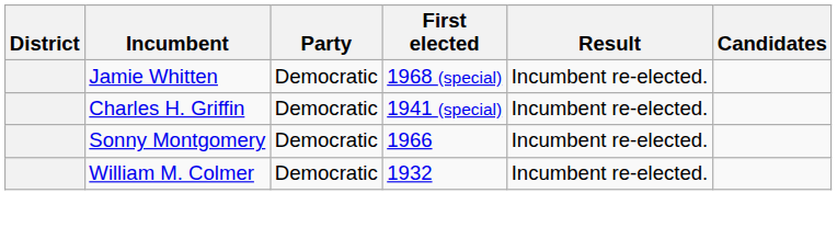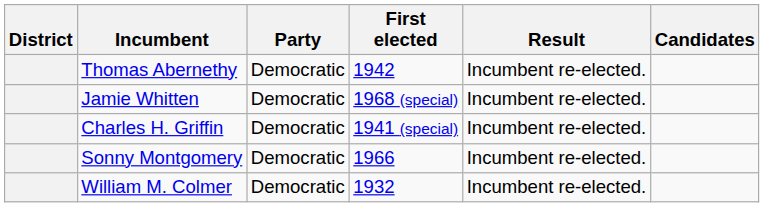+ row: Thomas Abernethy | Democratic | 1942 | Incumbent re-elected.
